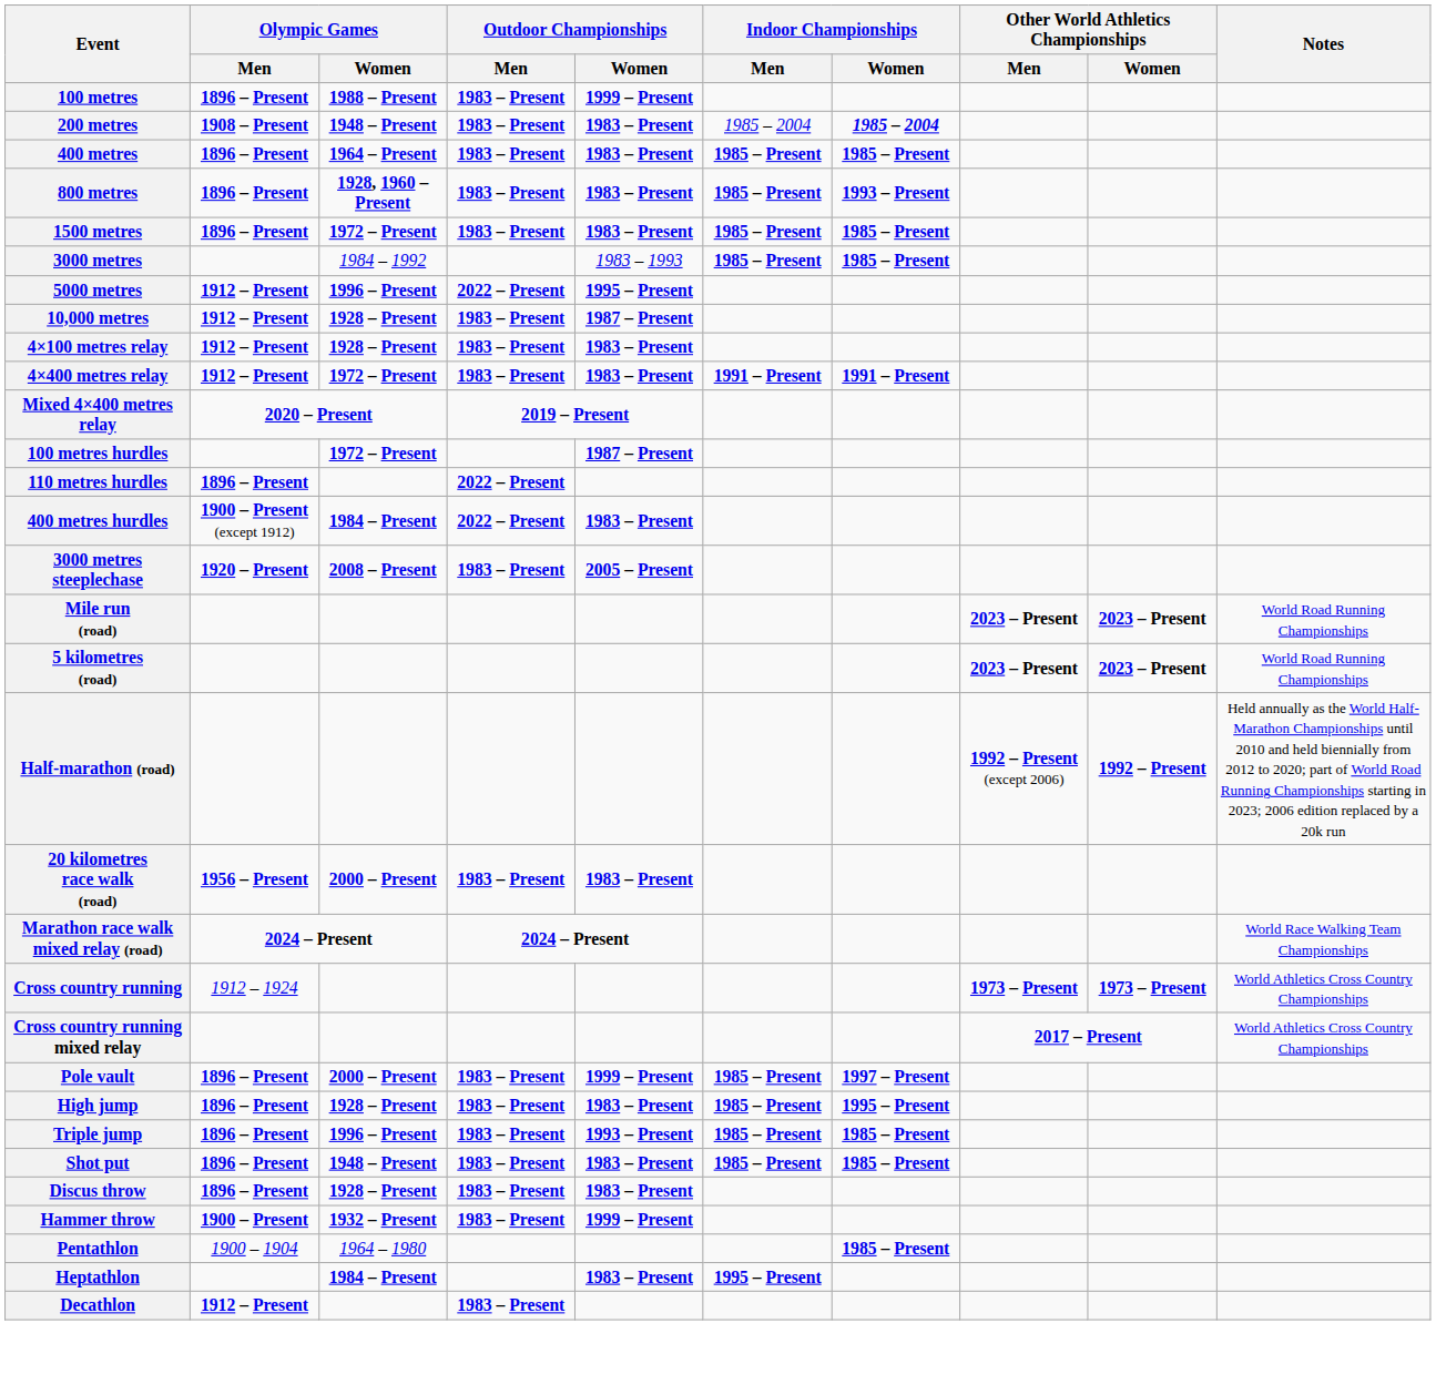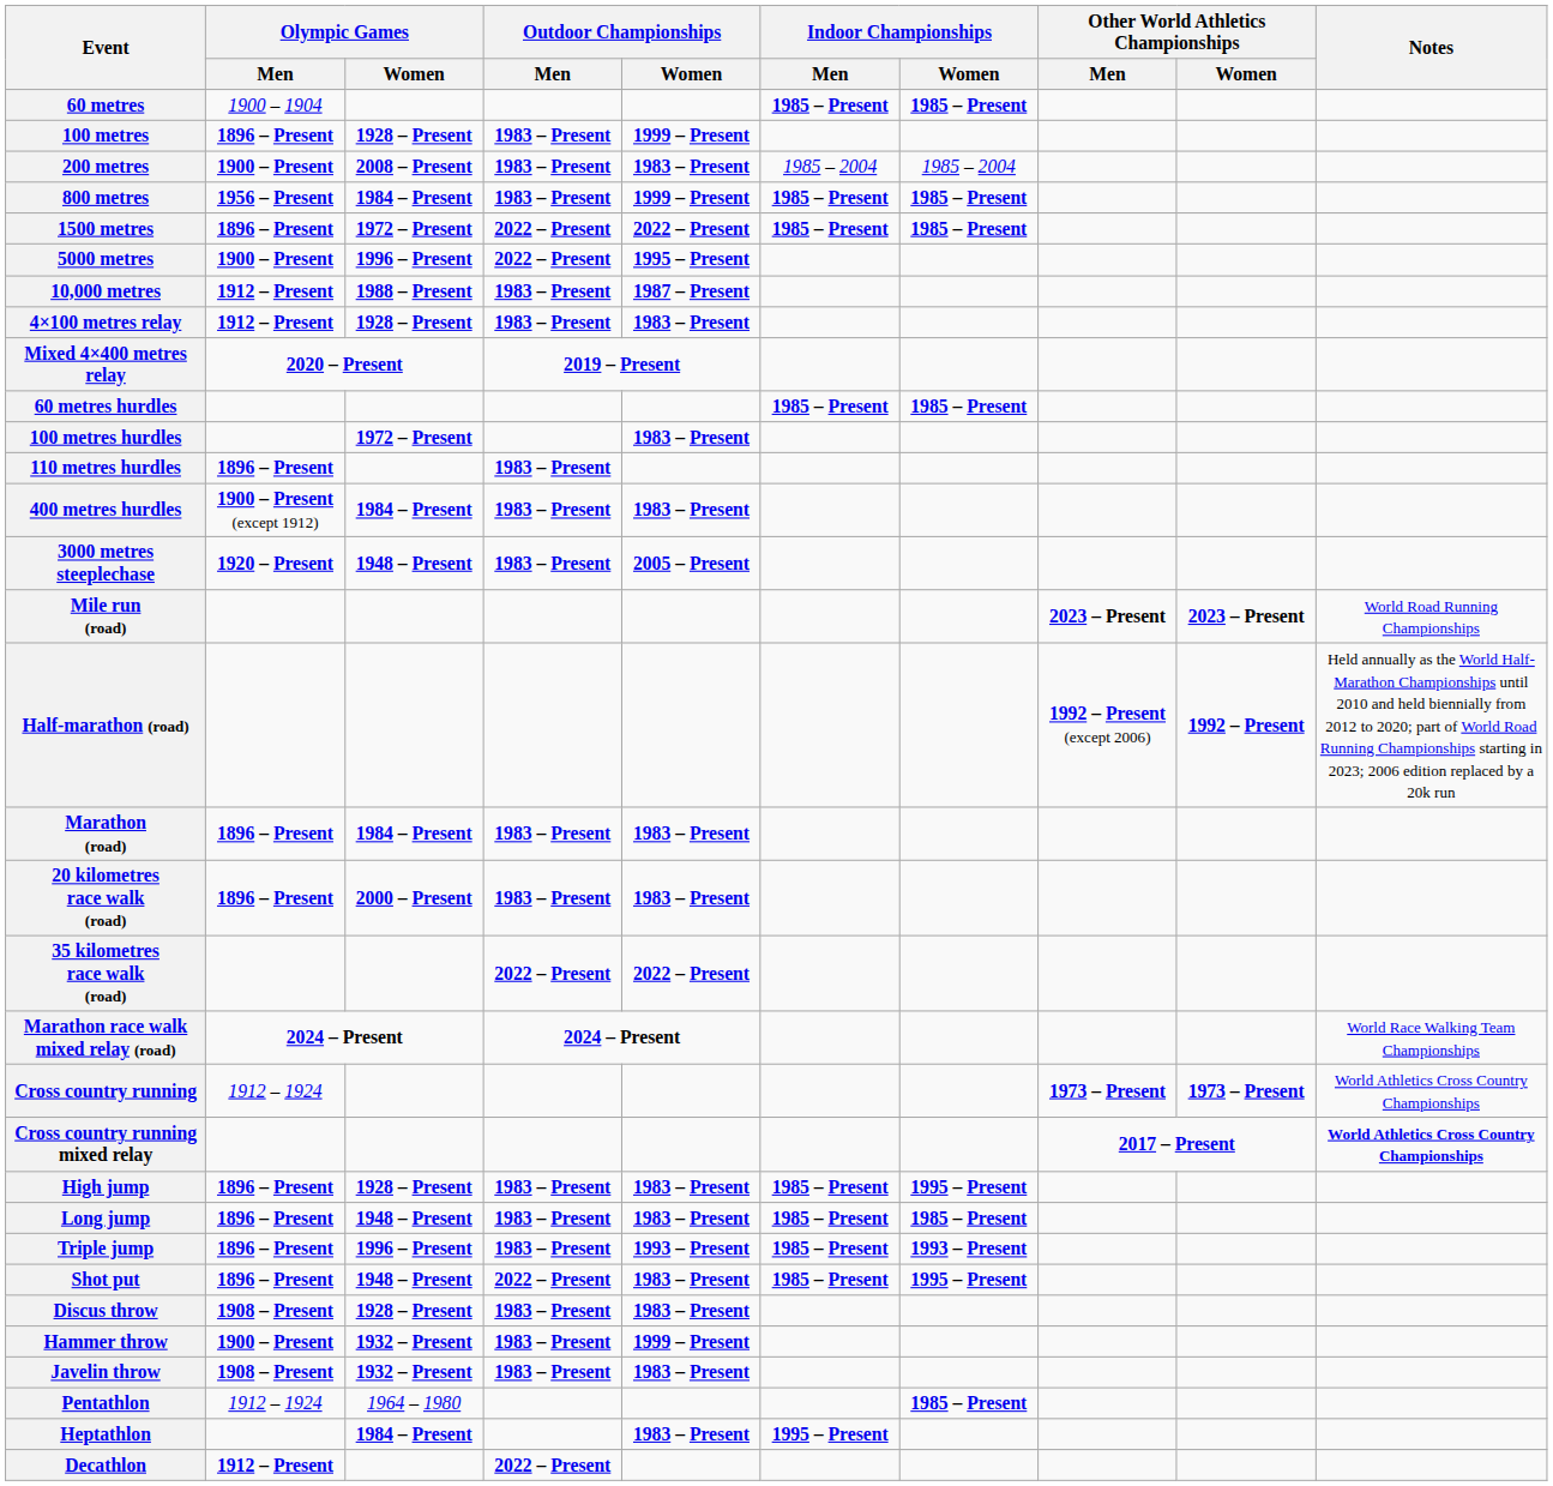+ row: 60 metres | 1900 – 1904 | 1985 – Present | 1985 – Present
100 metres | Olympic Games / Women: 1988 – Present -> 1928 – Present
200 metres | Olympic Games / Men: 1908 – Present -> 1900 – Present
200 metres | Olympic Games / Women: 1948 – Present -> 2008 – Present
200 metres | Indoor Championships / Women: bold -> normal
- row: 400 metres | 1896 – Present | 1964 – Present | 1983 – Present | 1983 – Present | 1985 – Present | 1985 – Present
800 metres | Olympic Games / Men: 1896 – Present -> 1956 – Present
800 metres | Olympic Games / Women: 1928, 1960 – Present -> 1984 – Present
800 metres | Outdoor Championships / Women: 1983 – Present -> 1999 – Present
800 metres | Indoor Championships / Women: 1993 – Present -> 1985 – Present
1500 metres | Outdoor Championships / Men: 1983 – Present -> 2022 – Present
1500 metres | Outdoor Championships / Women: 1983 – Present -> 2022 – Present
- row: 3000 metres | 1984 – 1992 | 1983 – 1993 | 1985 – Present | 1985 – Present
5000 metres | Olympic Games / Men: 1912 – Present -> 1900 – Present
10,000 metres | Olympic Games / Women: 1928 – Present -> 1988 – Present
- row: 4×400 metres relay | 1912 – Present | 1972 – Present | 1983 – Present | 1983 – Present | 1991 – Present | 1991 – Present
+ row: 60 metres hurdles | 1985 – Present | 1985 – Present
100 metres hurdles | Outdoor Championships / Women: 1987 – Present -> 1983 – Present
110 metres hurdles | Outdoor Championships / Men: 2022 – Present -> 1983 – Present
400 metres hurdles | Outdoor Championships / Men: 2022 – Present -> 1983 – Present
3000 metres steeplechase | Olympic Games / Women: 2008 – Present -> 1948 – Present
- row: 5 kilometres (road) | 2023 – Present | 2023 – Present | World Road Running Championships
+ row: Marathon (road) | 1896 – Present | 1984 – Present | 1983 – Present | 1983 – Present
20 kilometres race walk (road) | Olympic Games / Men: 1956 – Present -> 1896 – Present
+ row: 35 kilometres race walk (road) | 2022 – Present | 2022 – Present
Cross country running mixed relay | Notes: normal -> bold
- row: Pole vault | 1896 – Present | 2000 – Present | 1983 – Present | 1999 – Present | 1985 – Present | 1997 – Present
+ row: Long jump | 1896 – Present | 1948 – Present | 1983 – Present | 1983 – Present | 1985 – Present | 1985 – Present
Triple jump | Indoor Championships / Women: 1985 – Present -> 1993 – Present
Shot put | Outdoor Championships / Men: 1983 – Present -> 2022 – Present
Shot put | Indoor Championships / Women: 1985 – Present -> 1995 – Present
Discus throw | Olympic Games / Men: 1896 – Present -> 1908 – Present
+ row: Javelin throw | 1908 – Present | 1932 – Present | 1983 – Present | 1983 – Present
Pentathlon | Olympic Games / Men: 1900 – 1904 -> 1912 – 1924
Decathlon | Outdoor Championships / Men: 1983 – Present -> 2022 – Present
